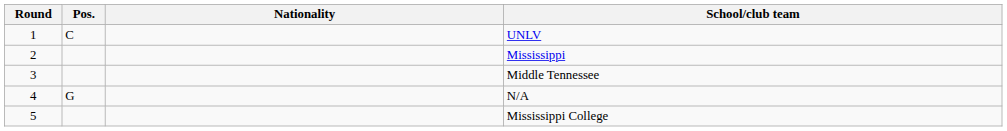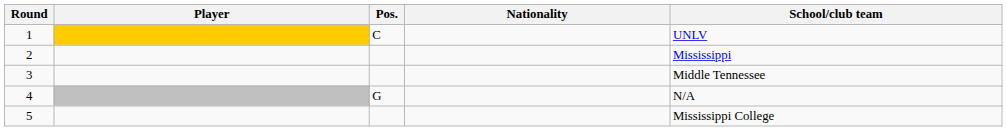+ column: Player
